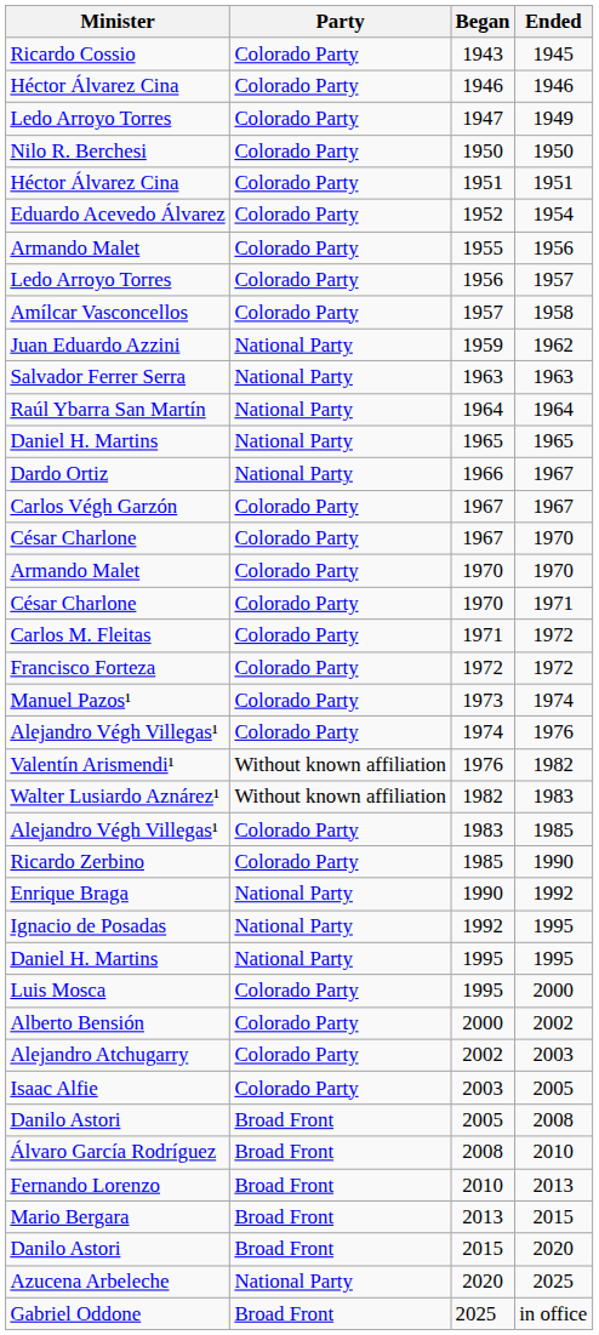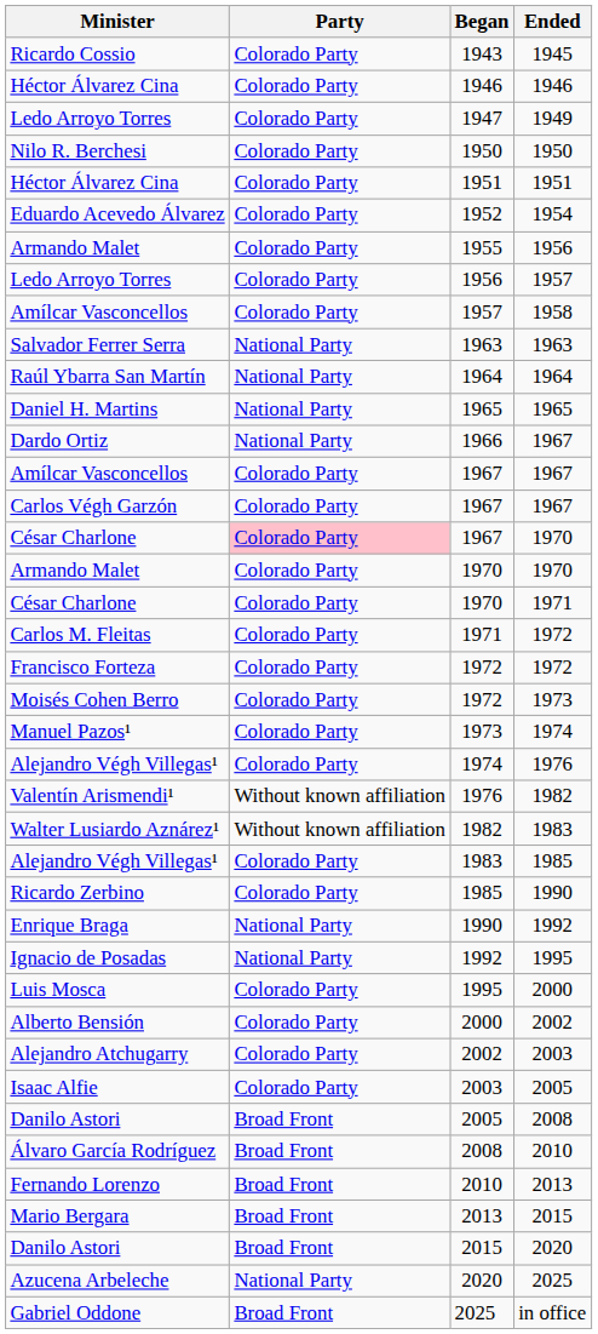- row: Juan Eduardo Azzini | National Party | 1959 | 1962
+ row: Amílcar Vasconcellos | Colorado Party | 1967 | 1967
César Charlone / 1967 | Party: no background -> pink background
+ row: Moisés Cohen Berro | Colorado Party | 1972 | 1973
- row: Daniel H. Martins | National Party | 1995 | 1995
